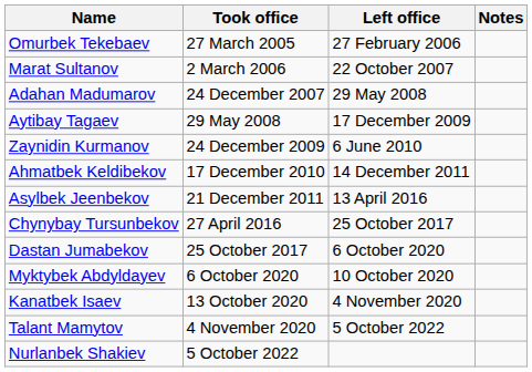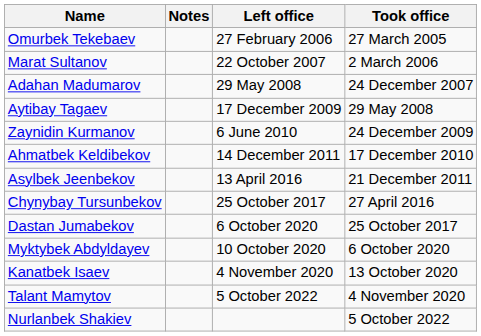columns swapped: Took office <-> Notes
